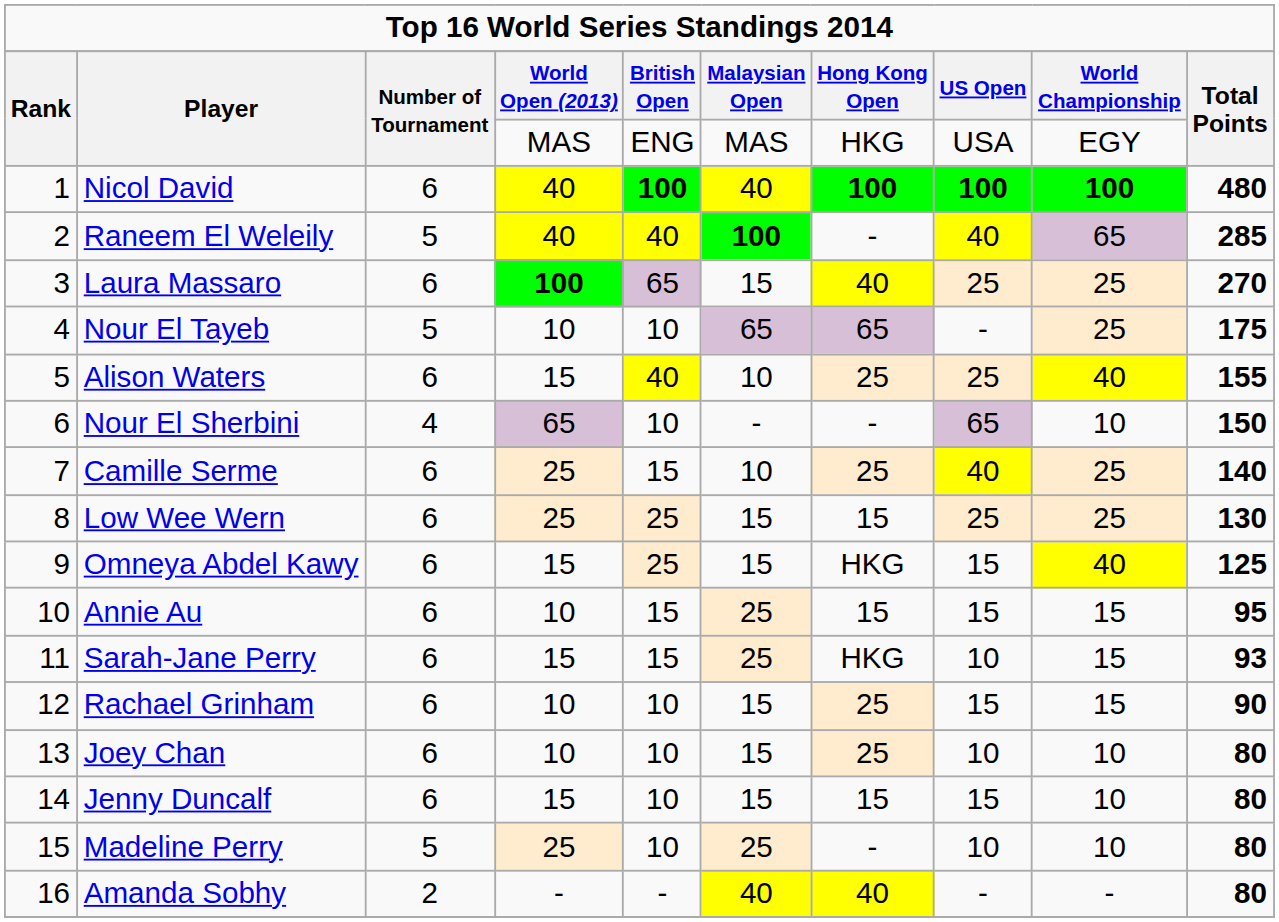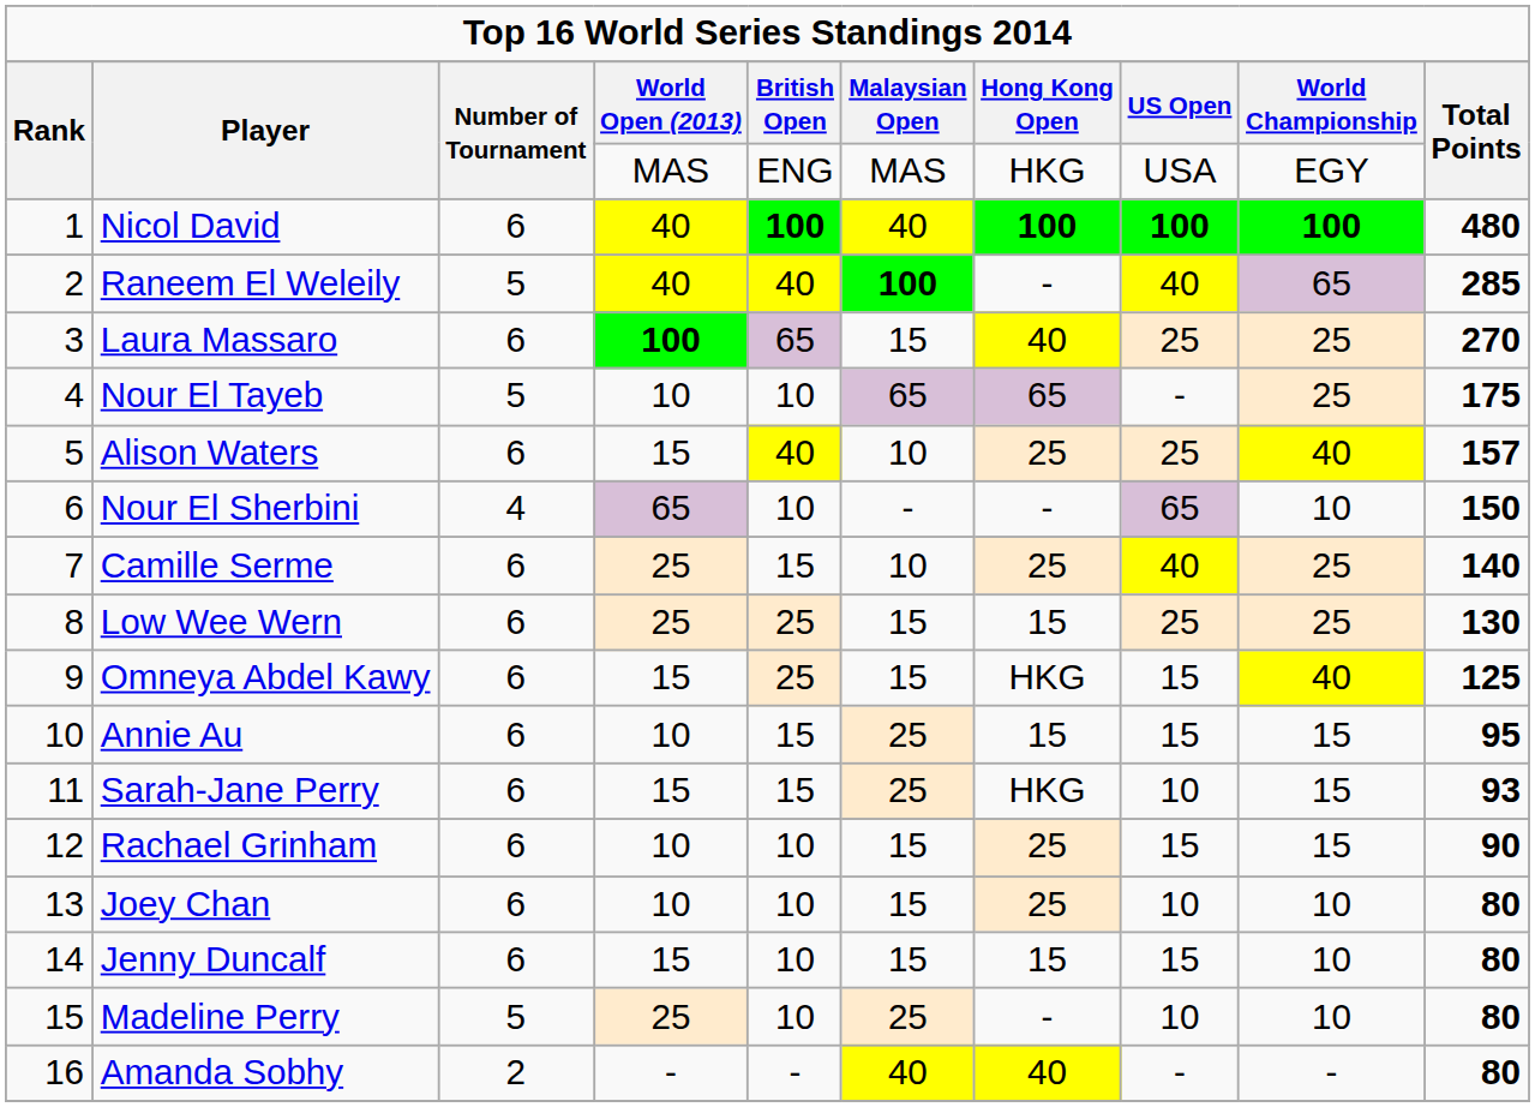Alison Waters | column 10: 155 -> 157
